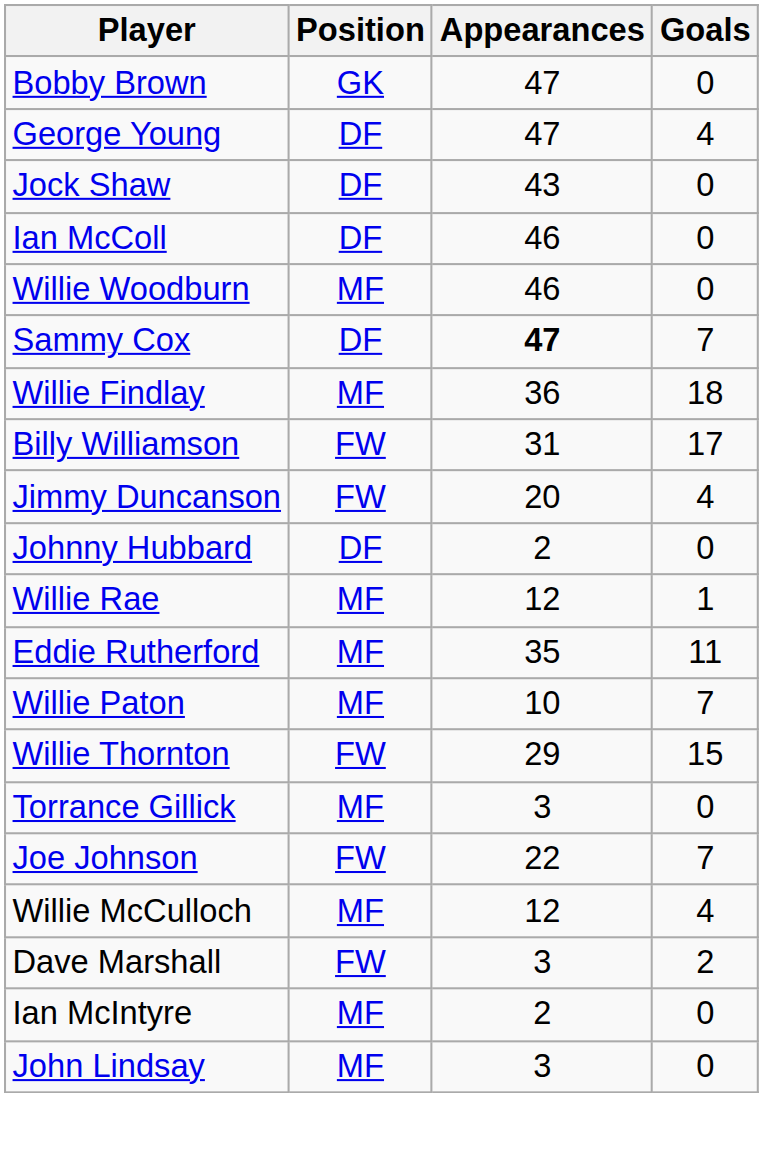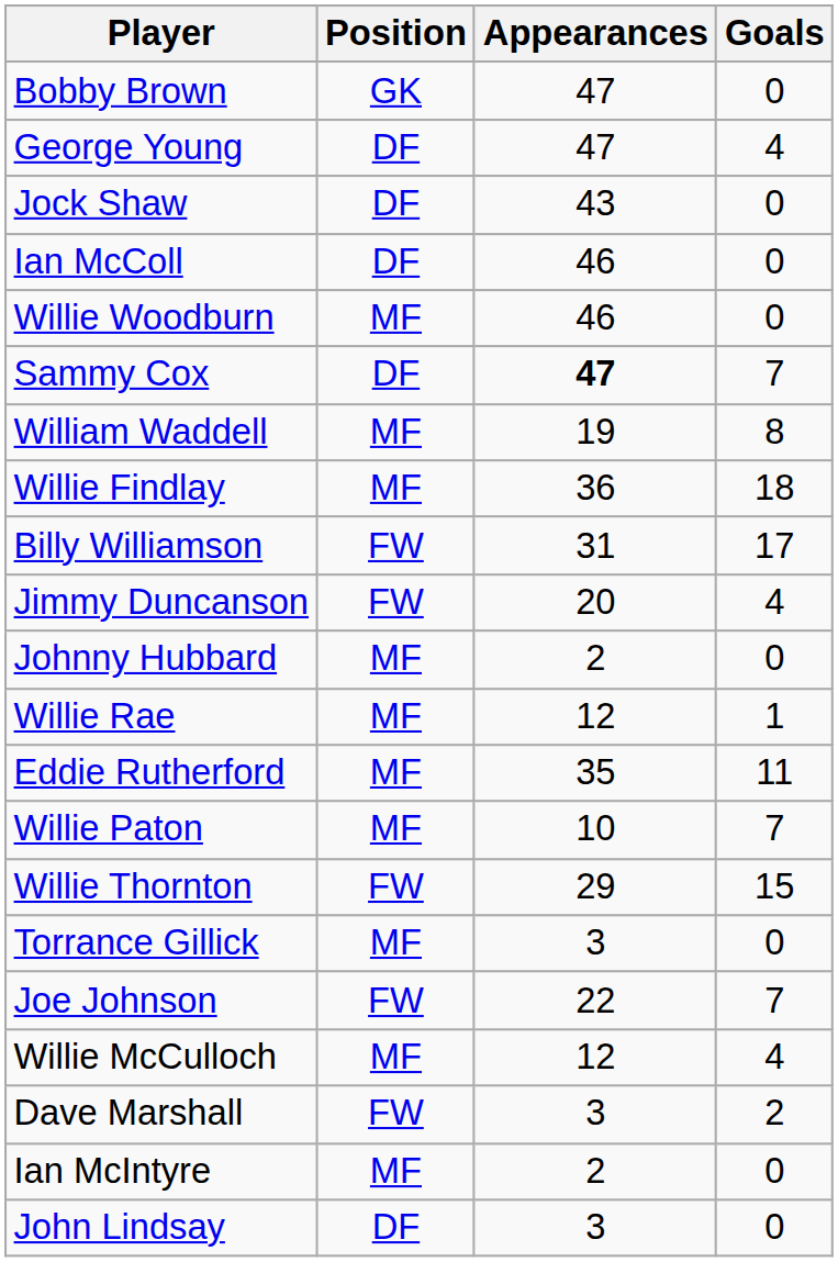+ row: William Waddell | MF | 19 | 8
Johnny Hubbard | Position: DF -> MF
John Lindsay | Position: MF -> DF
